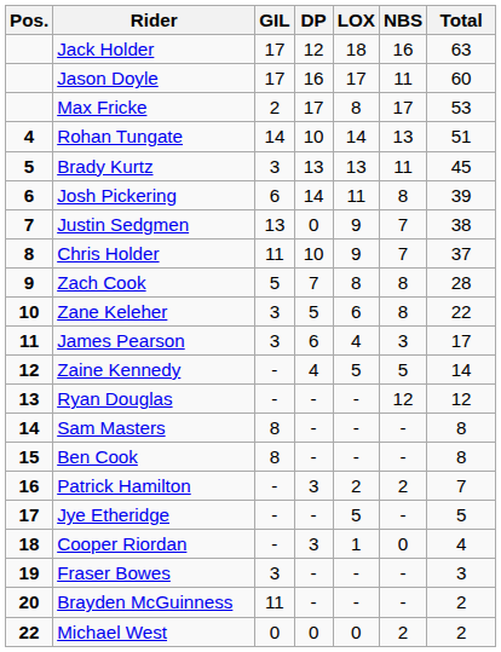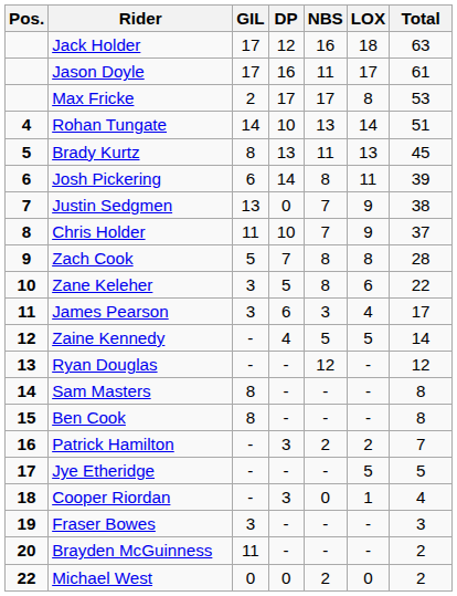columns swapped: LOX <-> NBS
Jason Doyle | Total: 60 -> 61
Brady Kurtz | GIL: 3 -> 8
